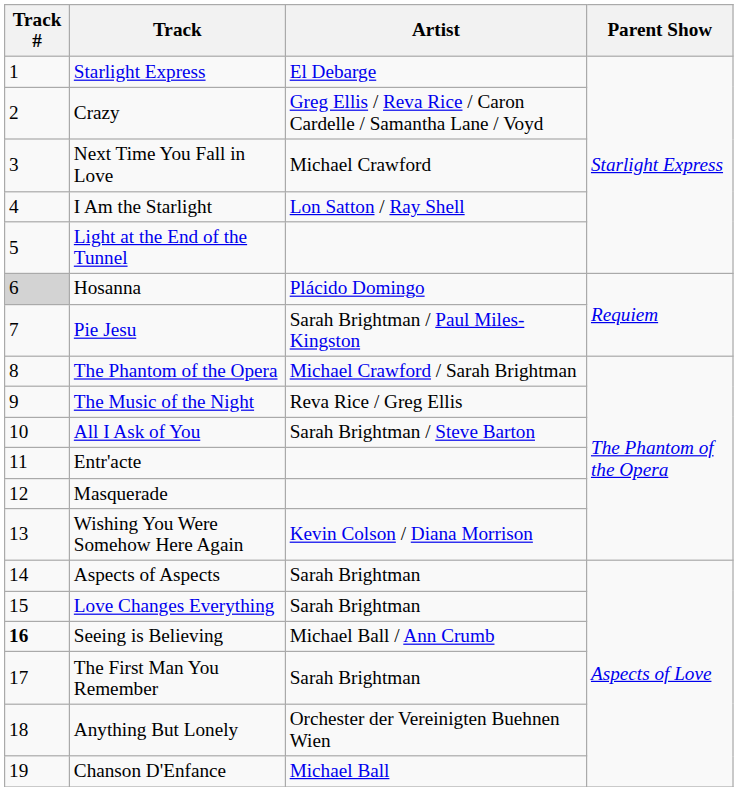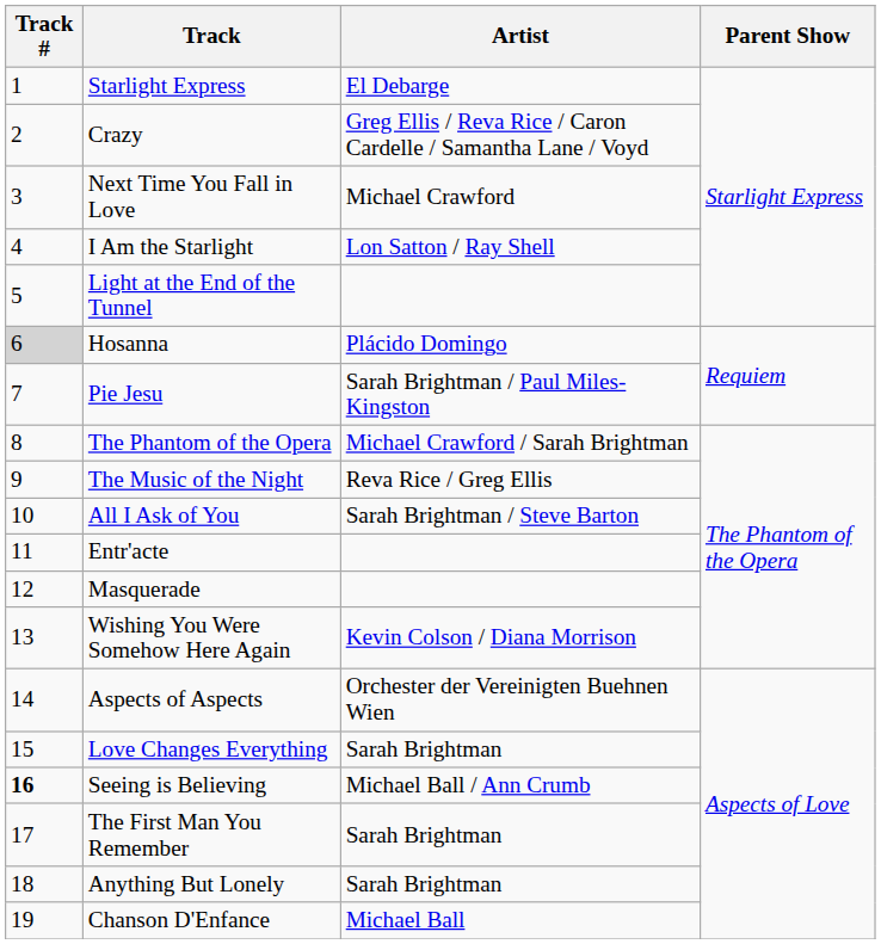Aspects of Aspects | Artist: Sarah Brightman -> Orchester der Vereinigten Buehnen Wien
Anything But Lonely | Artist: Orchester der Vereinigten Buehnen Wien -> Sarah Brightman
